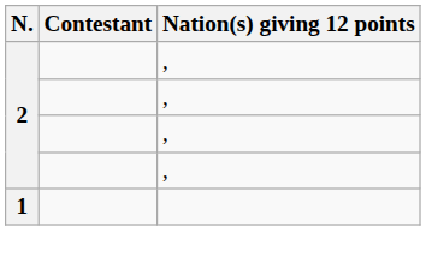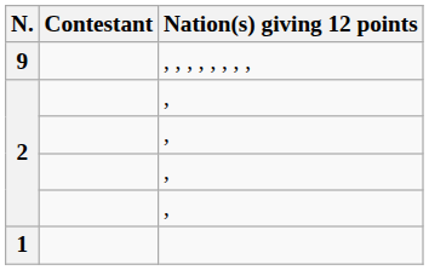+ row: 9 | , , , , , , , ,
